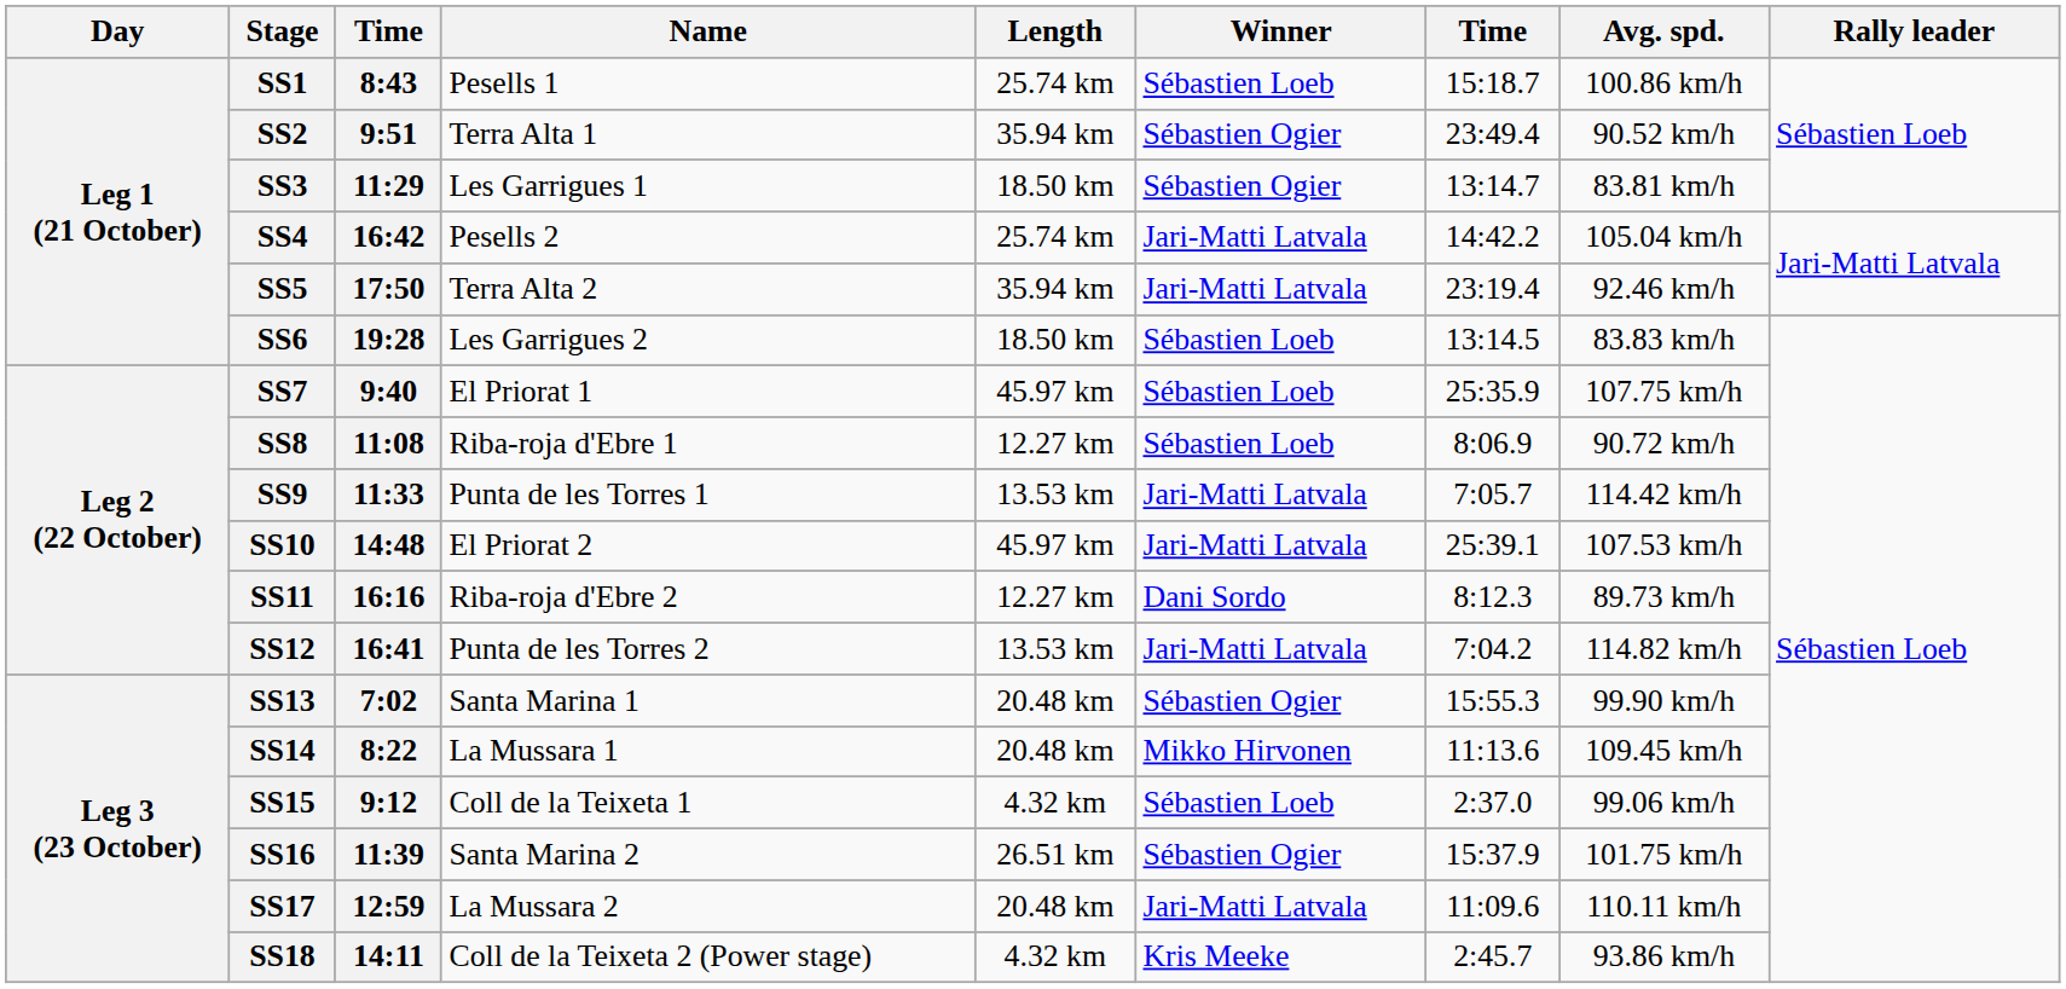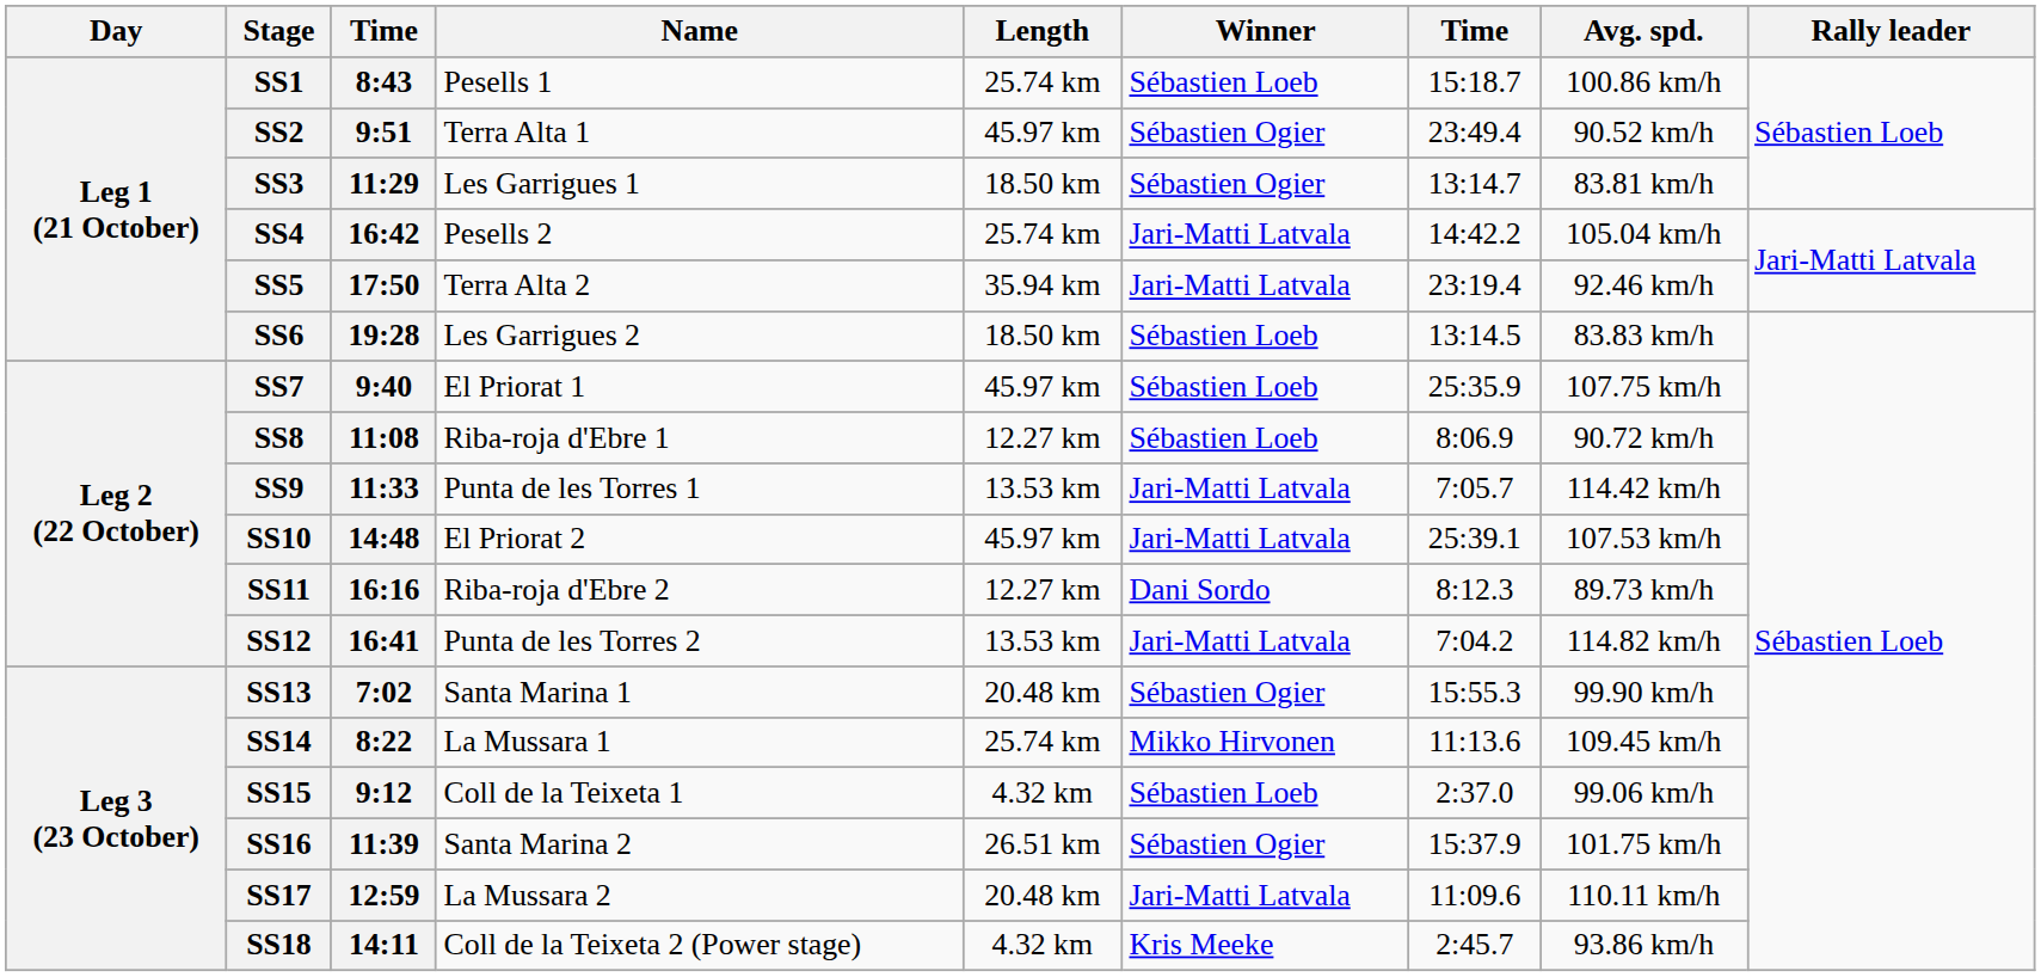SS2 | Length: 35.94 km -> 45.97 km
SS14 | Length: 20.48 km -> 25.74 km
